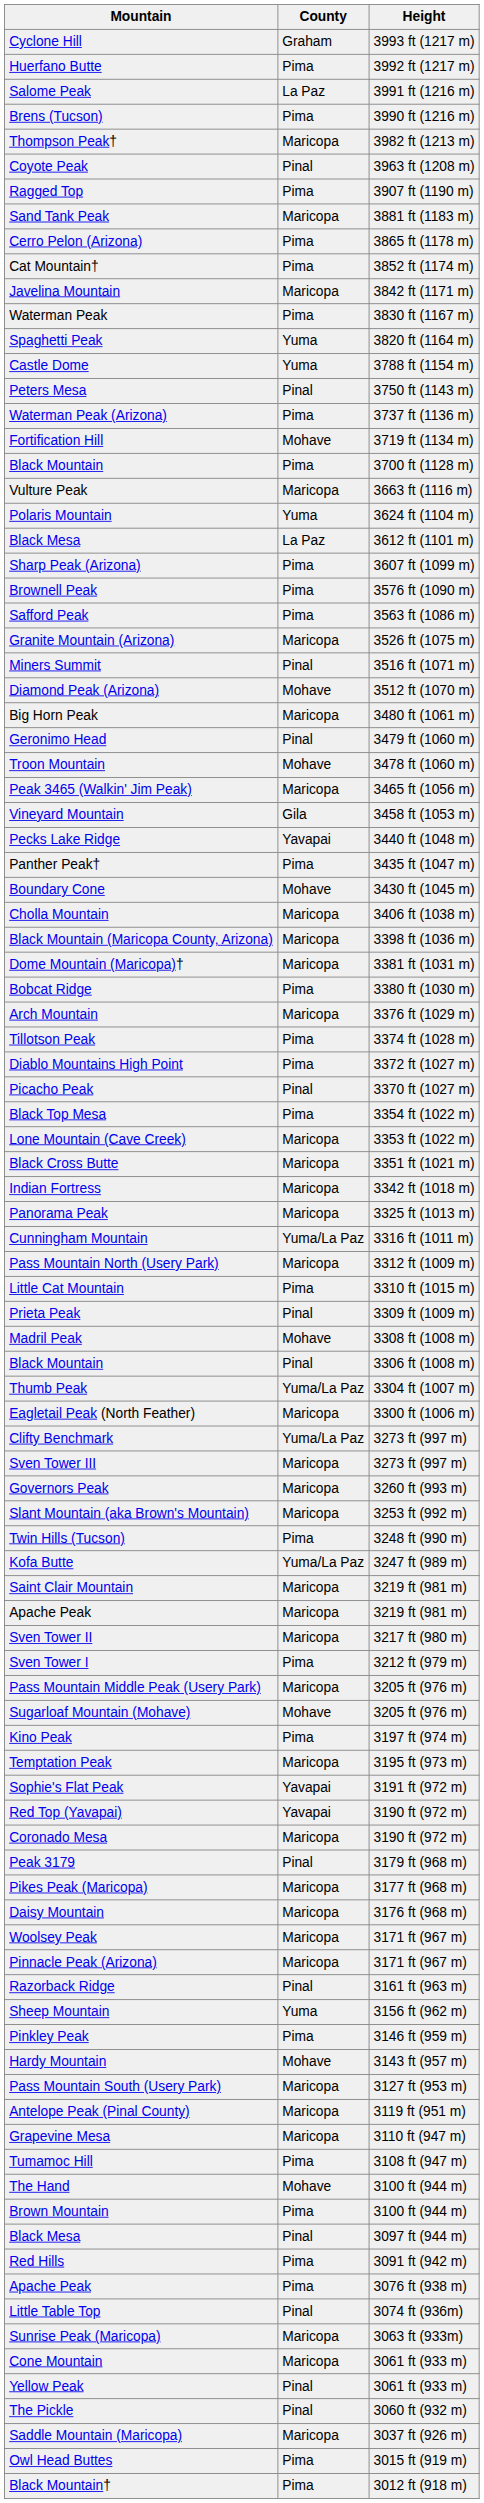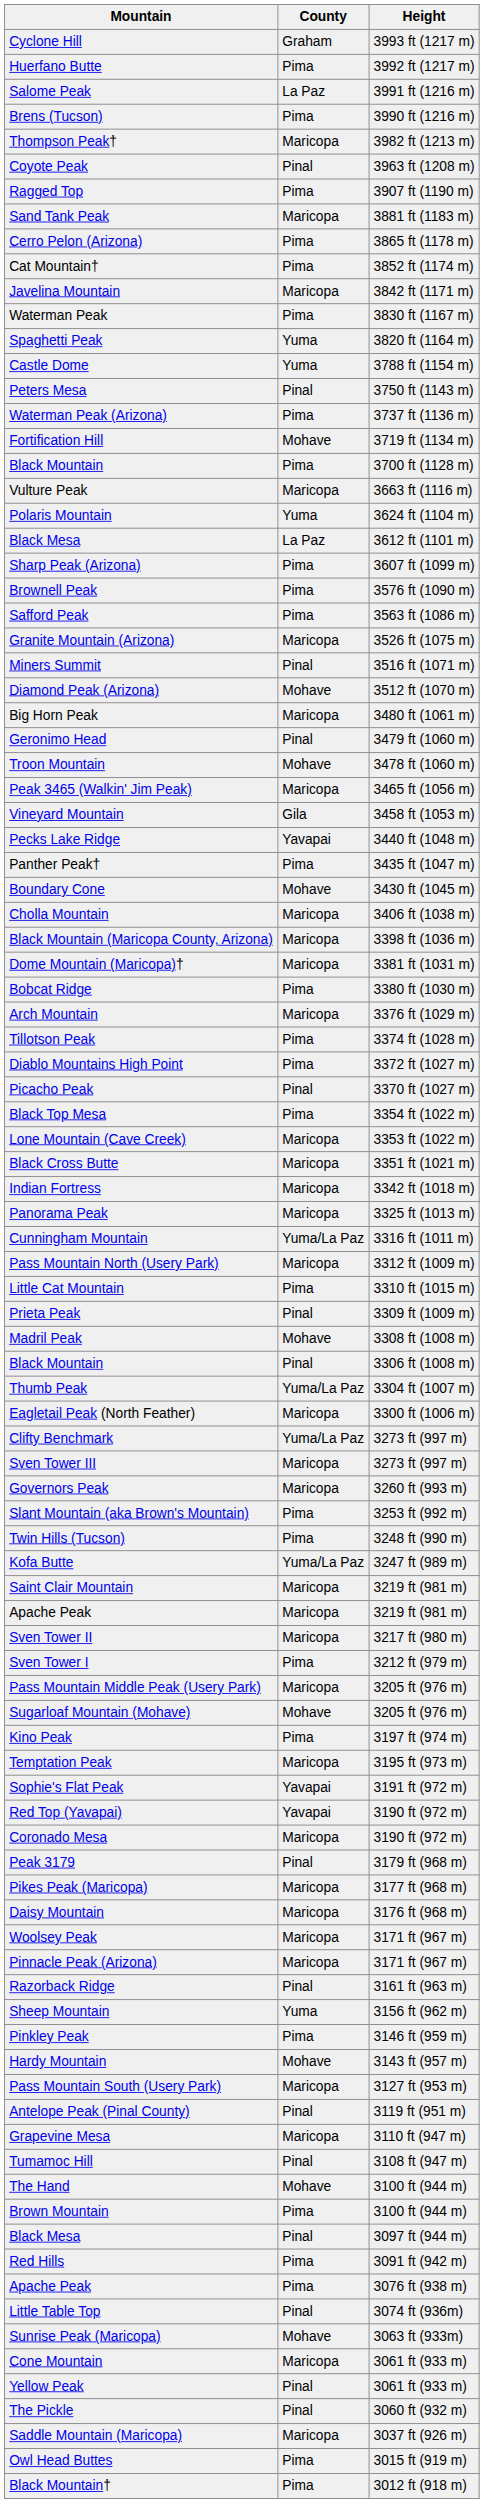Slant Mountain (aka Brown's Mountain) | County: Maricopa -> Pima
Antelope Peak (Pinal County) | County: Maricopa -> Pinal
Tumamoc Hill | County: Pima -> Pinal
Sunrise Peak (Maricopa) | County: Maricopa -> Mohave
